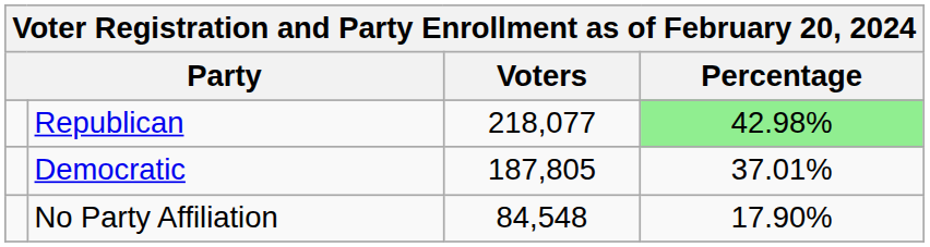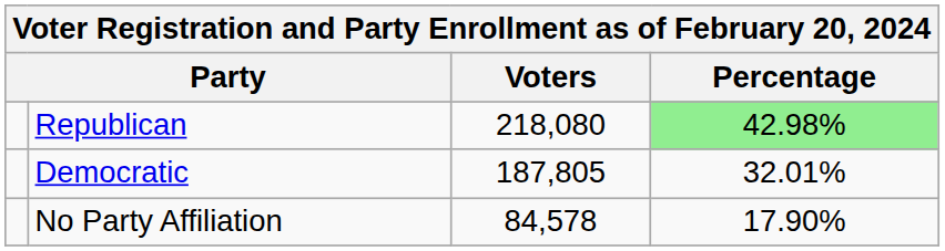Republican | Voters: 218,077 -> 218,080
Democratic | Percentage: 37.01% -> 32.01%
No Party Affiliation | Voters: 84,548 -> 84,578
